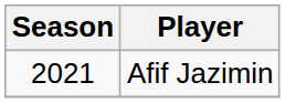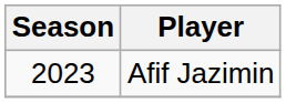Afif Jazimin | Season: 2021 -> 2023
